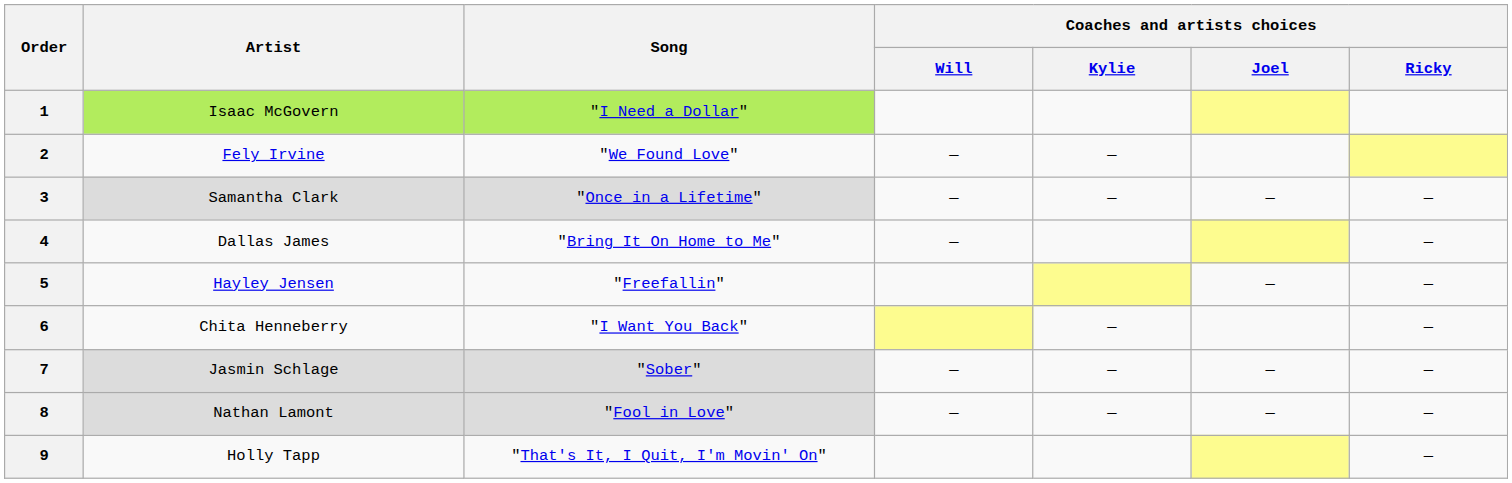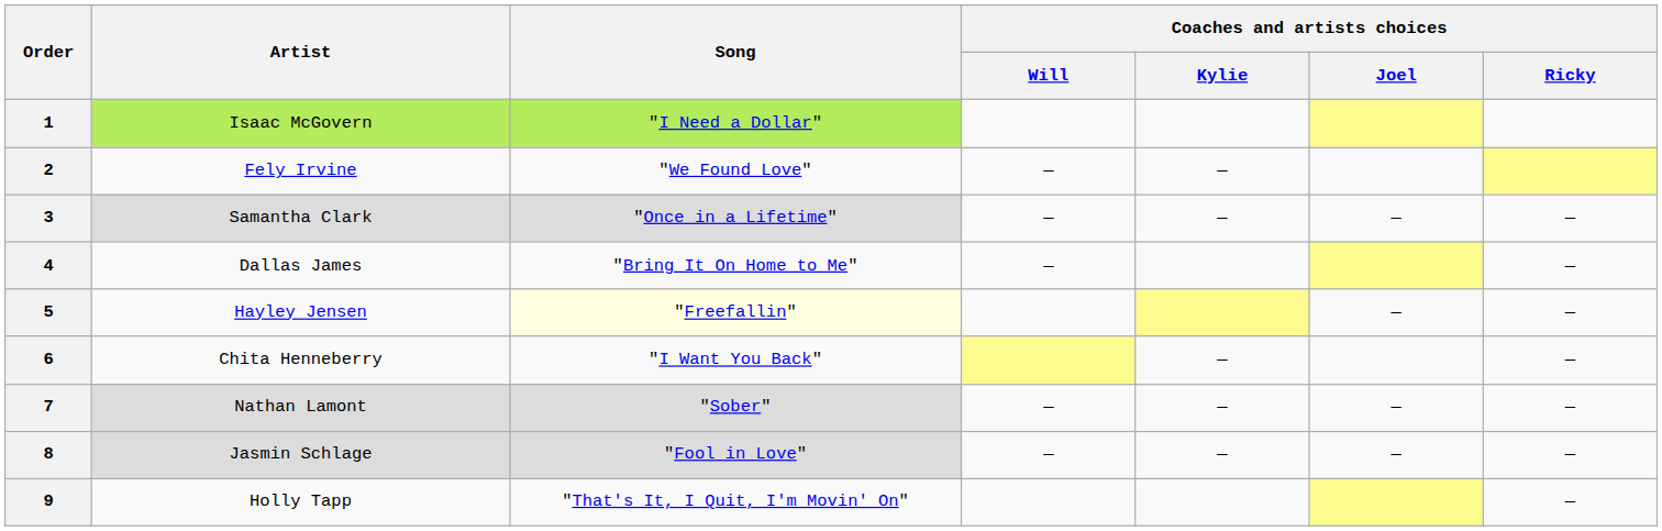5 | Song: no background -> lightyellow background
7 | Artist: Jasmin Schlage -> Nathan Lamont
8 | Artist: Nathan Lamont -> Jasmin Schlage
